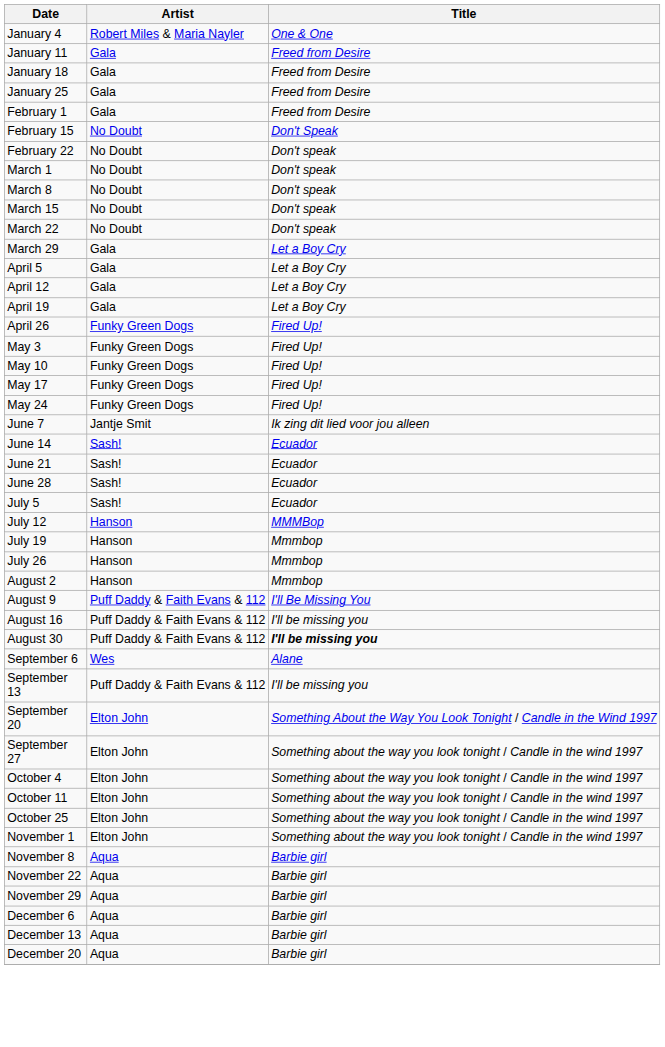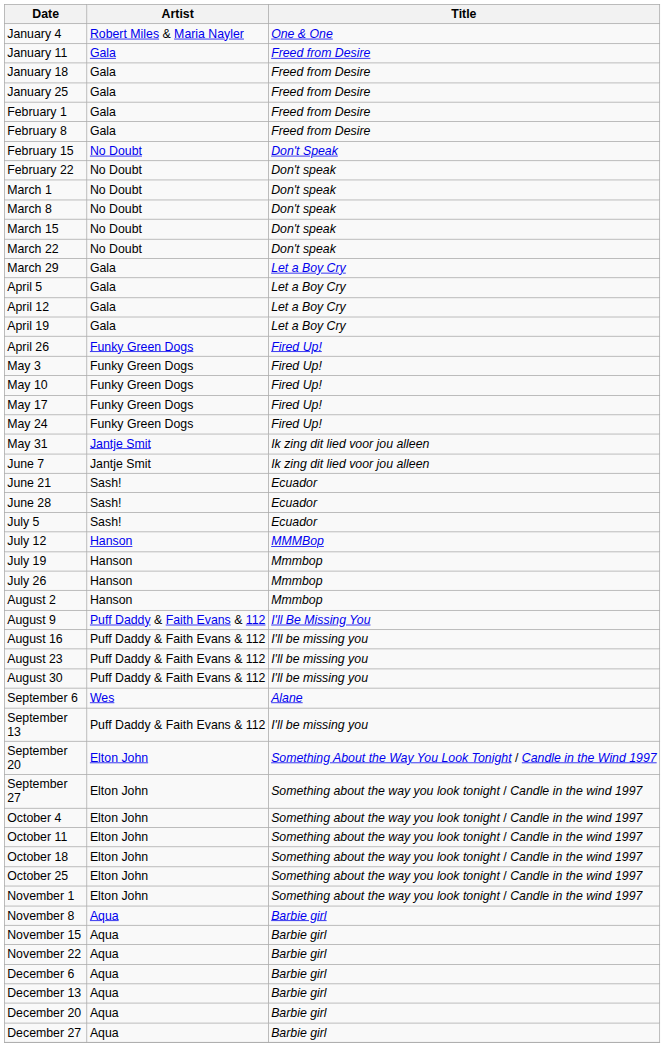+ row: February 8 | Gala | Freed from Desire
+ row: May 31 | Jantje Smit | Ik zing dit lied voor jou alleen
- row: June 14 | Sash! | Ecuador
+ row: August 23 | Puff Daddy & Faith Evans & 112 | I'll be missing you
August 30 | Title: bold -> normal
+ row: October 18 | Elton John | Something about the way you look tonight / Candle in the wind 1997
+ row: November 15 | Aqua | Barbie girl
- row: November 29 | Aqua | Barbie girl
+ row: December 27 | Aqua | Barbie girl
